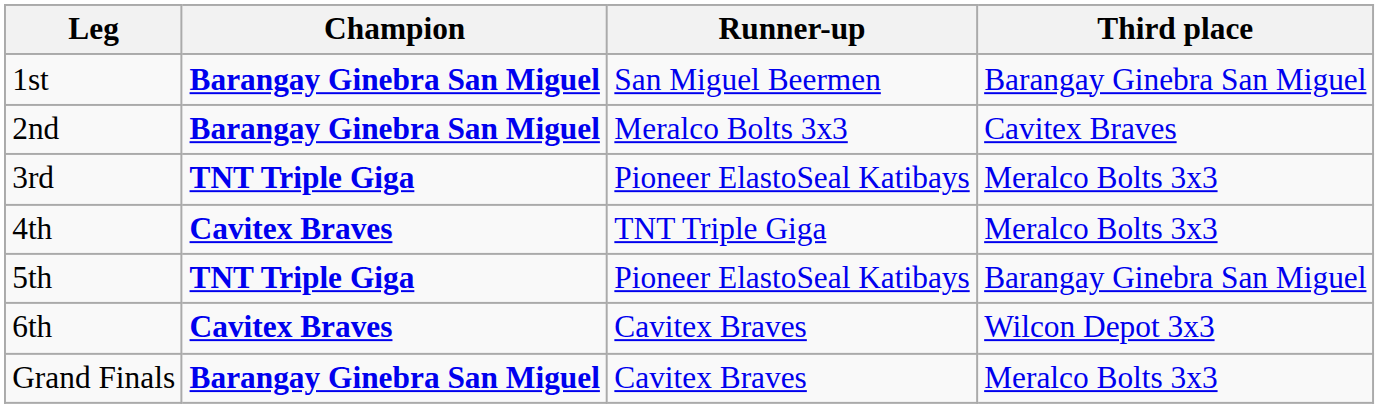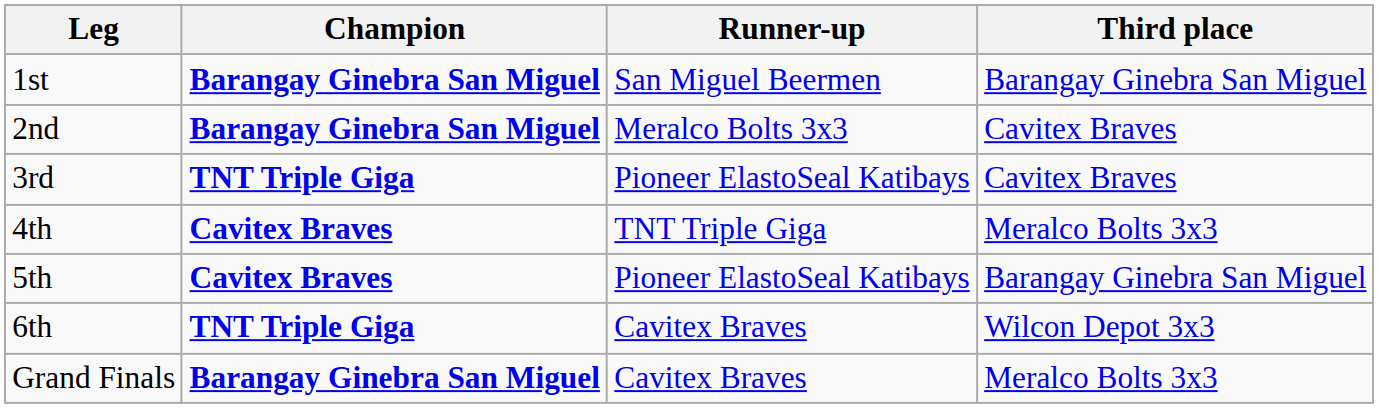3rd | Third place: Meralco Bolts 3x3 -> Cavitex Braves
5th | Champion: TNT Triple Giga -> Cavitex Braves
6th | Champion: Cavitex Braves -> TNT Triple Giga
